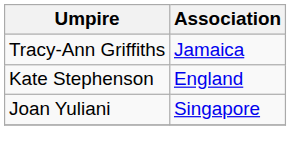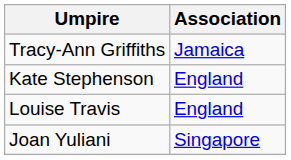+ row: Louise Travis | England
